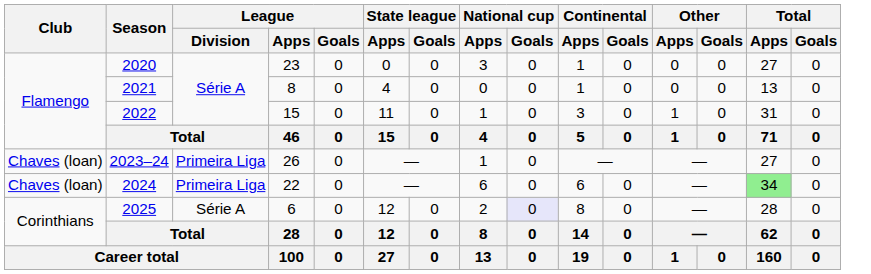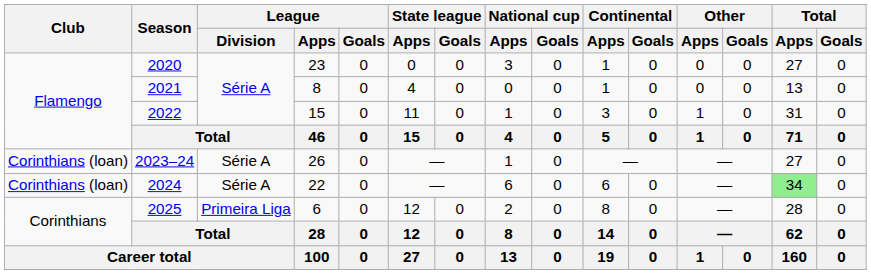2023–24 | Club: Chaves (loan) -> Corinthians (loan)
2023–24 | League / Division: Primeira Liga -> Série A
2024 | Club: Chaves (loan) -> Corinthians (loan)
2024 | League / Division: Primeira Liga -> Série A
2025 | League / Division: Série A -> Primeira Liga
2025 | National cup / Goals: lavender background -> no background
